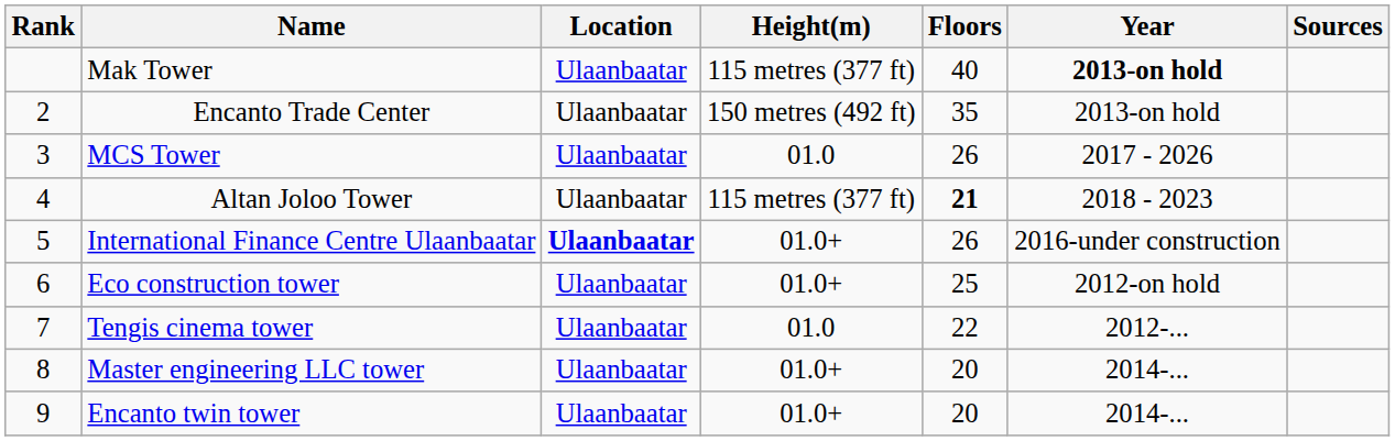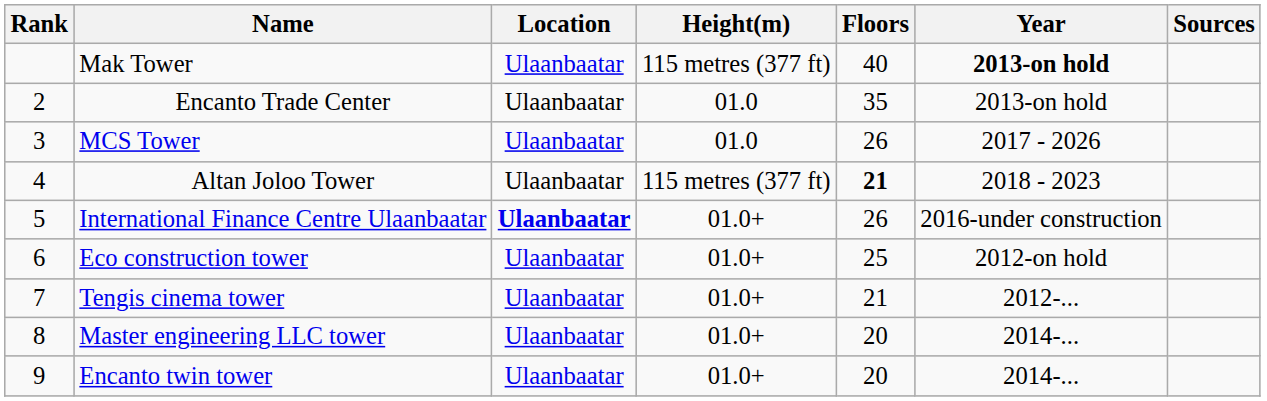Encanto Trade Center | Height(m): 150 metres (492 ft) -> 01.0
Tengis cinema tower | Height(m): 01.0 -> 01.0+
Tengis cinema tower | Floors: 22 -> 21
